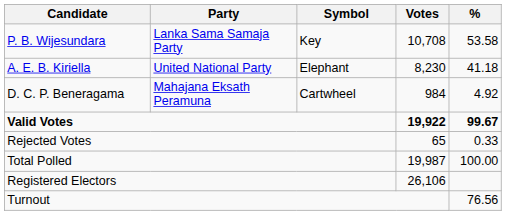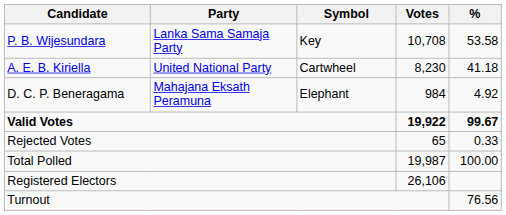A. E. B. Kiriella | Symbol: Elephant -> Cartwheel
D. C. P. Beneragama | Symbol: Cartwheel -> Elephant
